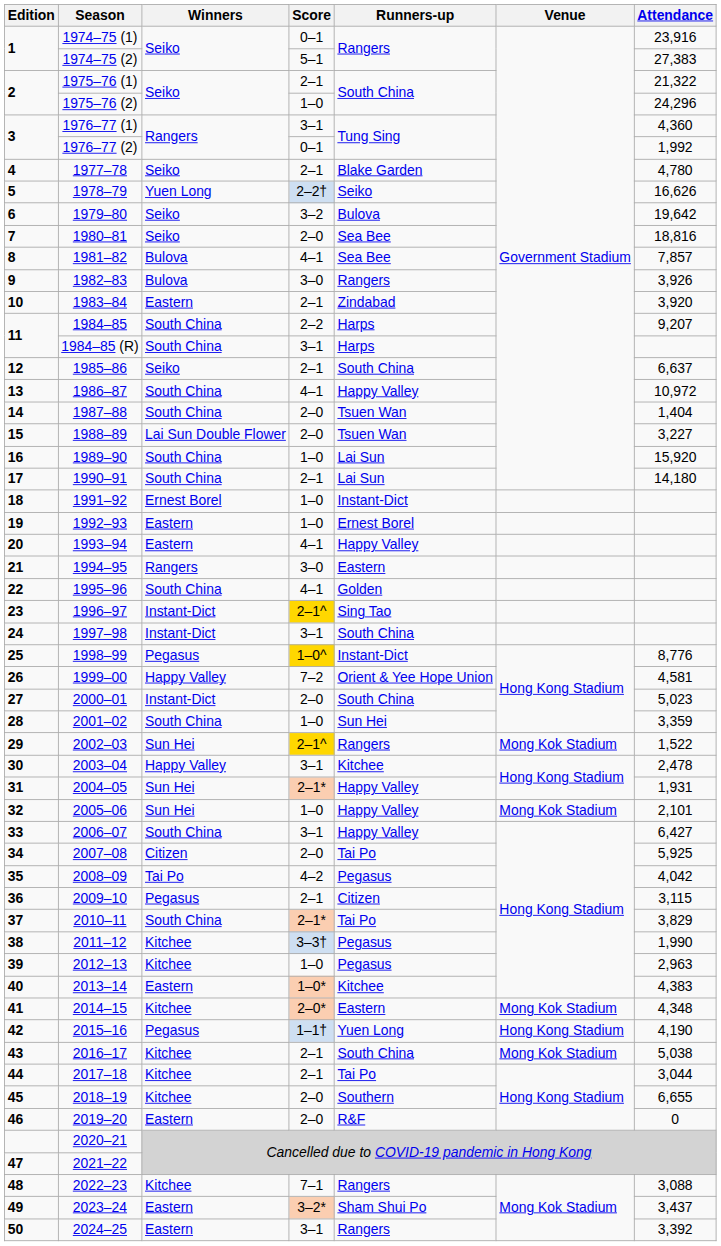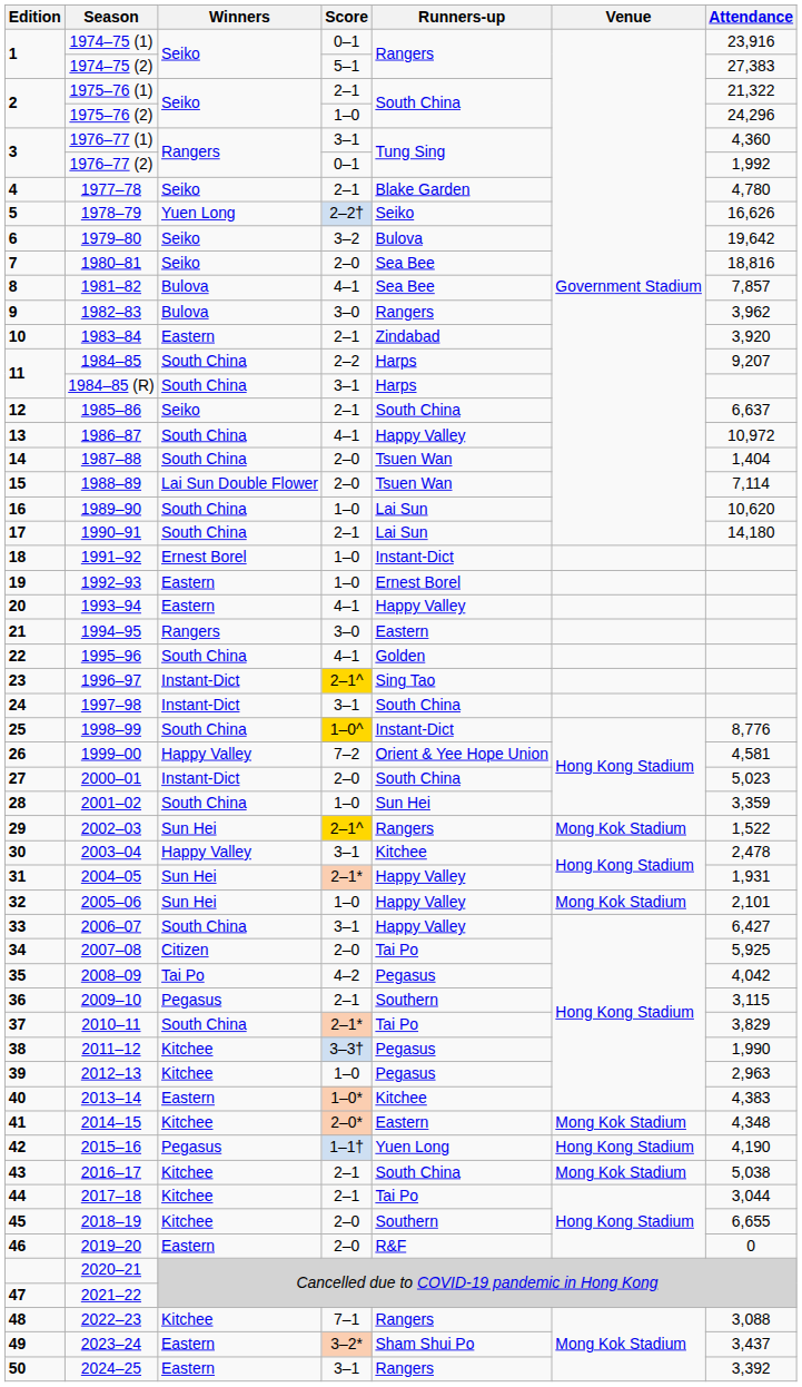1982–83 | Attendance: 3,926 -> 3,962
1988–89 | Attendance: 3,227 -> 7,114
1989–90 | Attendance: 15,920 -> 10,620
1998–99 | Winners: Pegasus -> South China
2009–10 | Runners-up: Citizen -> Southern
